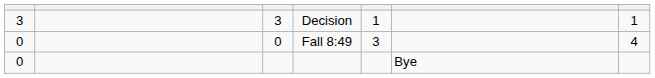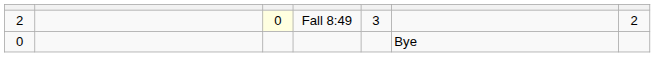- row: 3 | 3 | Decision | 1 | 1
Fall 8:49 | column 1: 0 -> 2
Fall 8:49 | column 3: no background -> lightyellow background
Fall 8:49 | column 7: 4 -> 2
